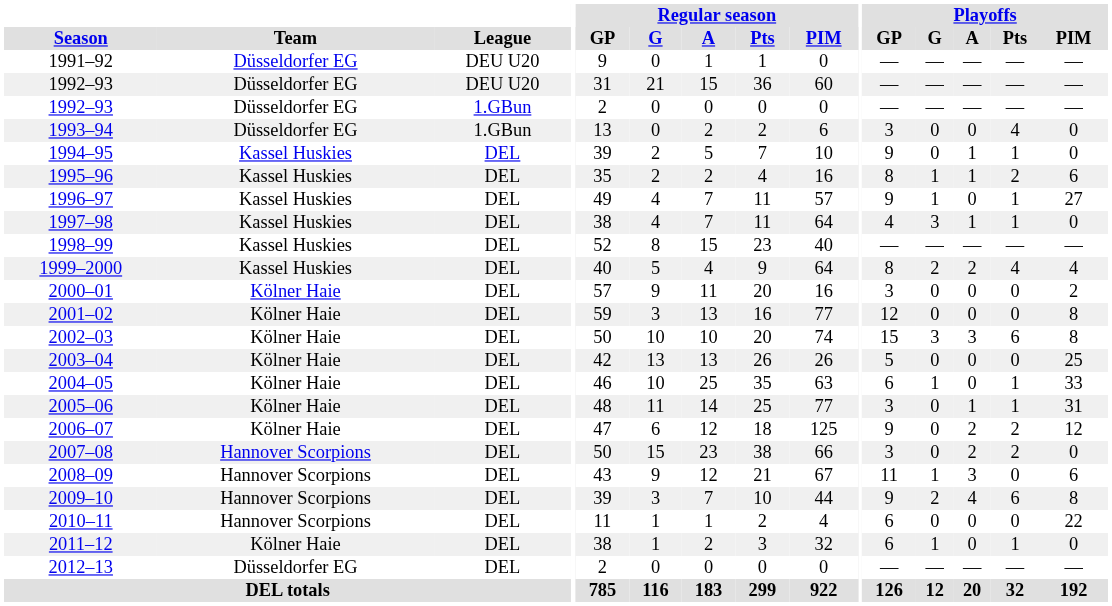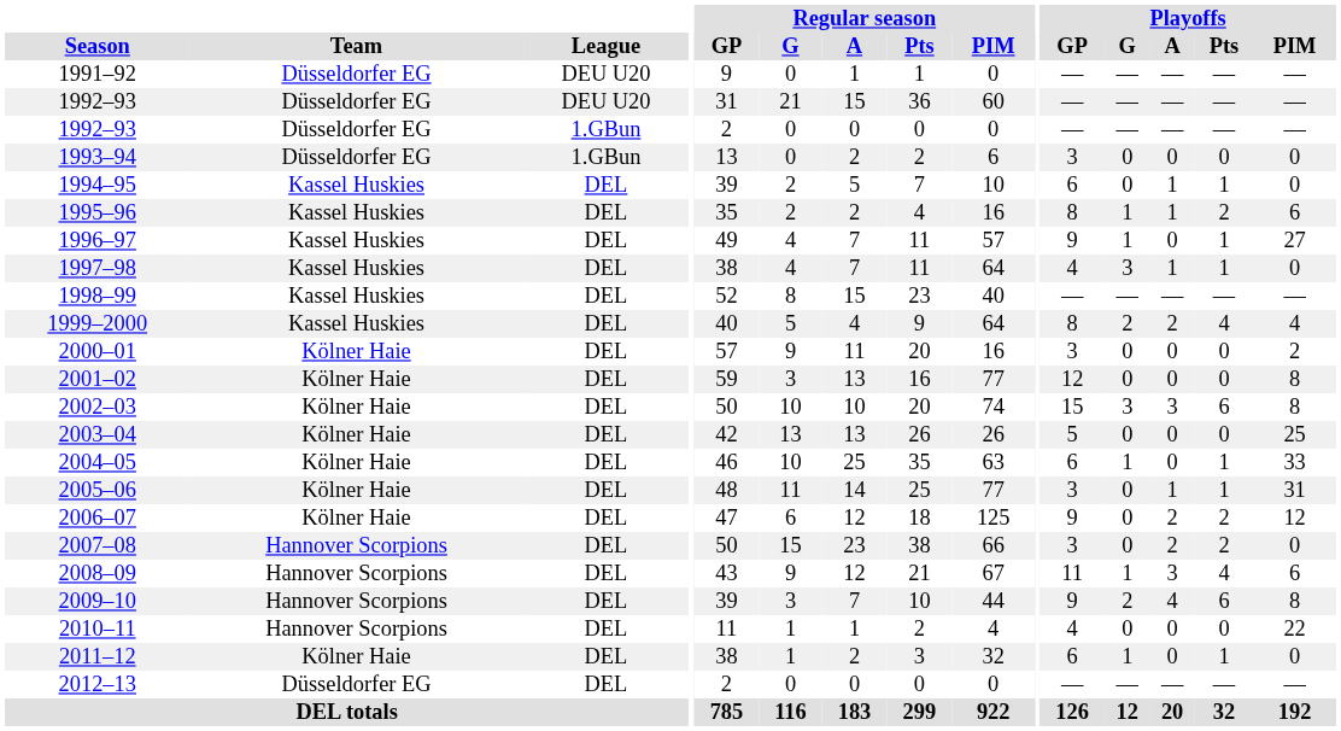1993–94 | Playoffs / Pts: 4 -> 0
1994–95 | Playoffs / GP: 9 -> 6
2008–09 | Playoffs / Pts: 0 -> 4
2010–11 | Playoffs / GP: 6 -> 4
